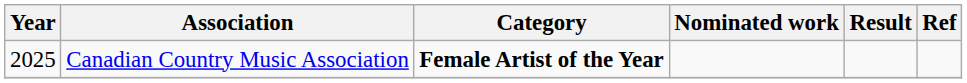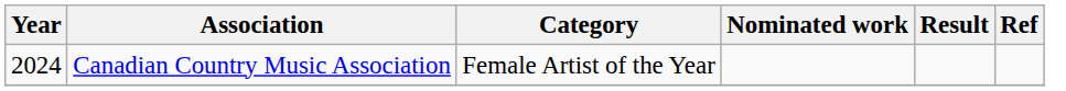Canadian Country Music Association | Year: 2025 -> 2024
Canadian Country Music Association | Category: bold -> normal
